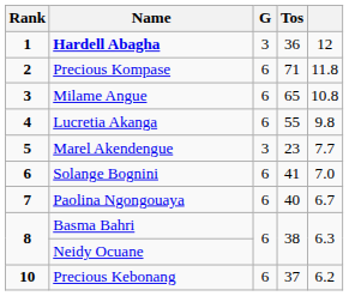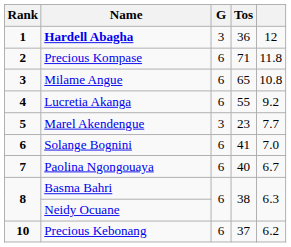Lucretia Akanga | column 5: 9.8 -> 9.2
